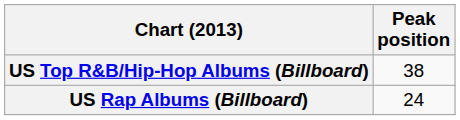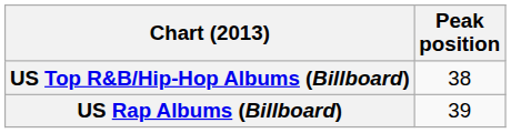US Rap Albums (Billboard) | Peak position: 24 -> 39
